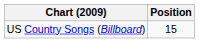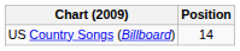US Country Songs (Billboard) | Position: 15 -> 14
